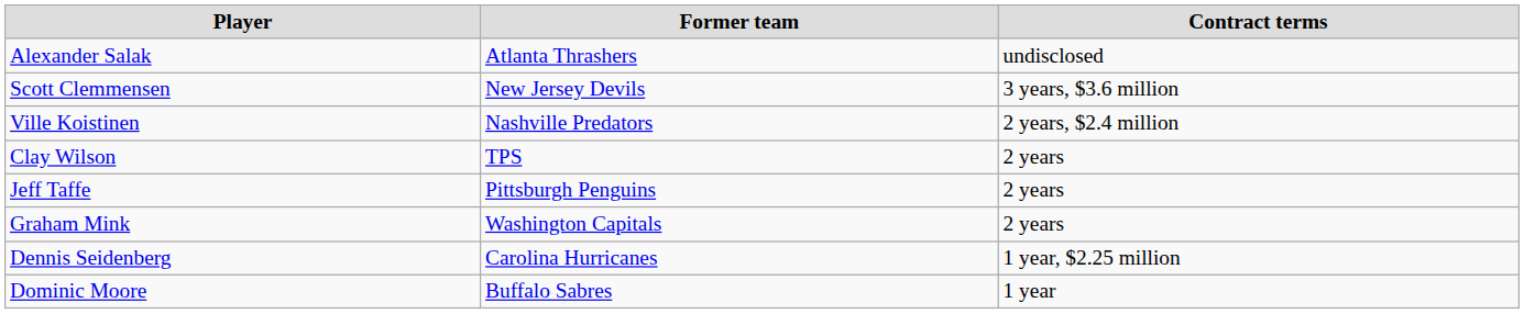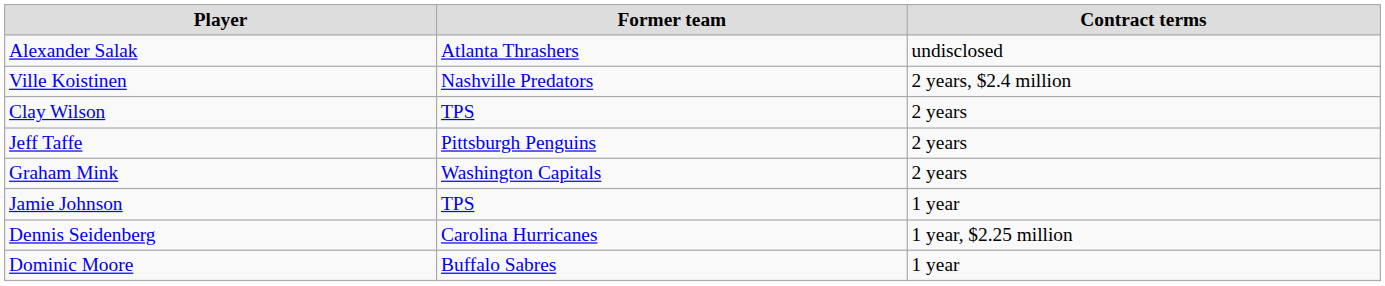- row: Scott Clemmensen | New Jersey Devils | 3 years, $3.6 million
+ row: Jamie Johnson | TPS | 1 year
